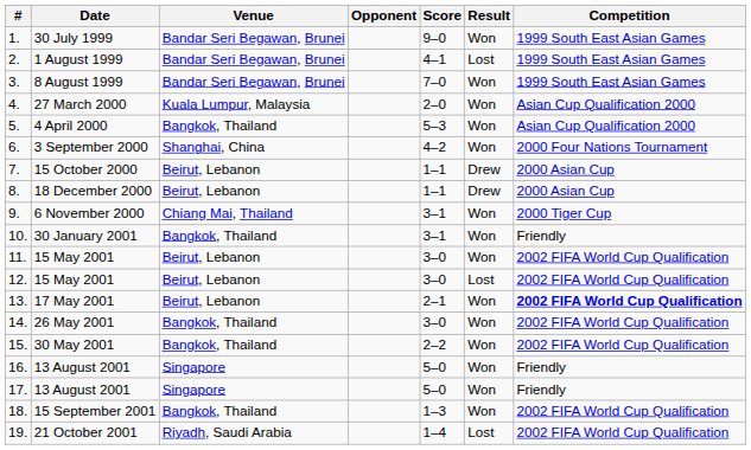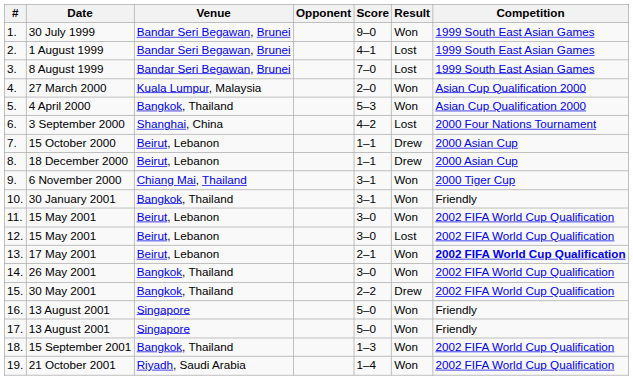3. | Result: Won -> Lost
6. | Result: Won -> Lost
15. | Result: Won -> Drew
19. | Result: Lost -> Won
